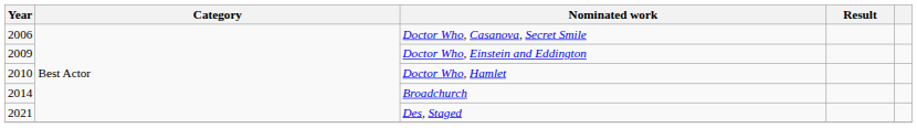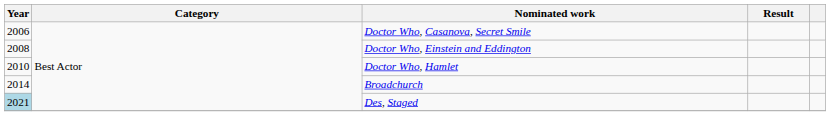Doctor Who, Einstein and Eddington | Year: 2009 -> 2008
Des, Staged | Year: no background -> lightblue background
